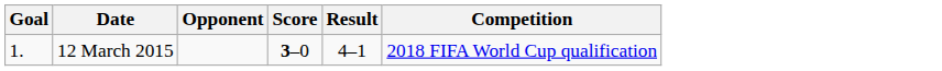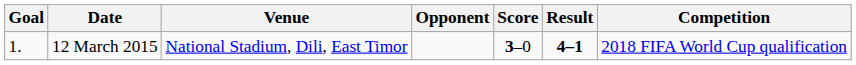+ column: Venue | National Stadium, Dili, East Timor
12 March 2015 | Result: normal -> bold
